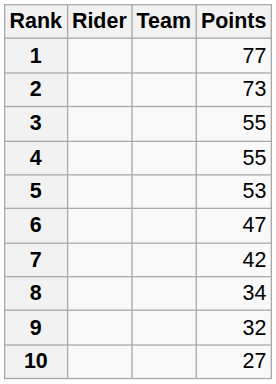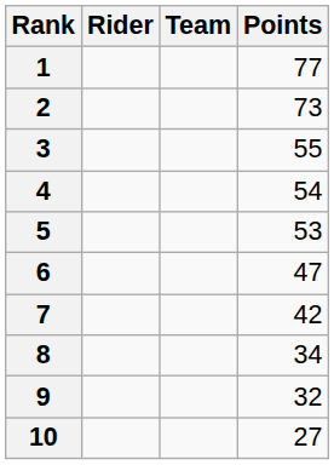4 | Points: 55 -> 54
